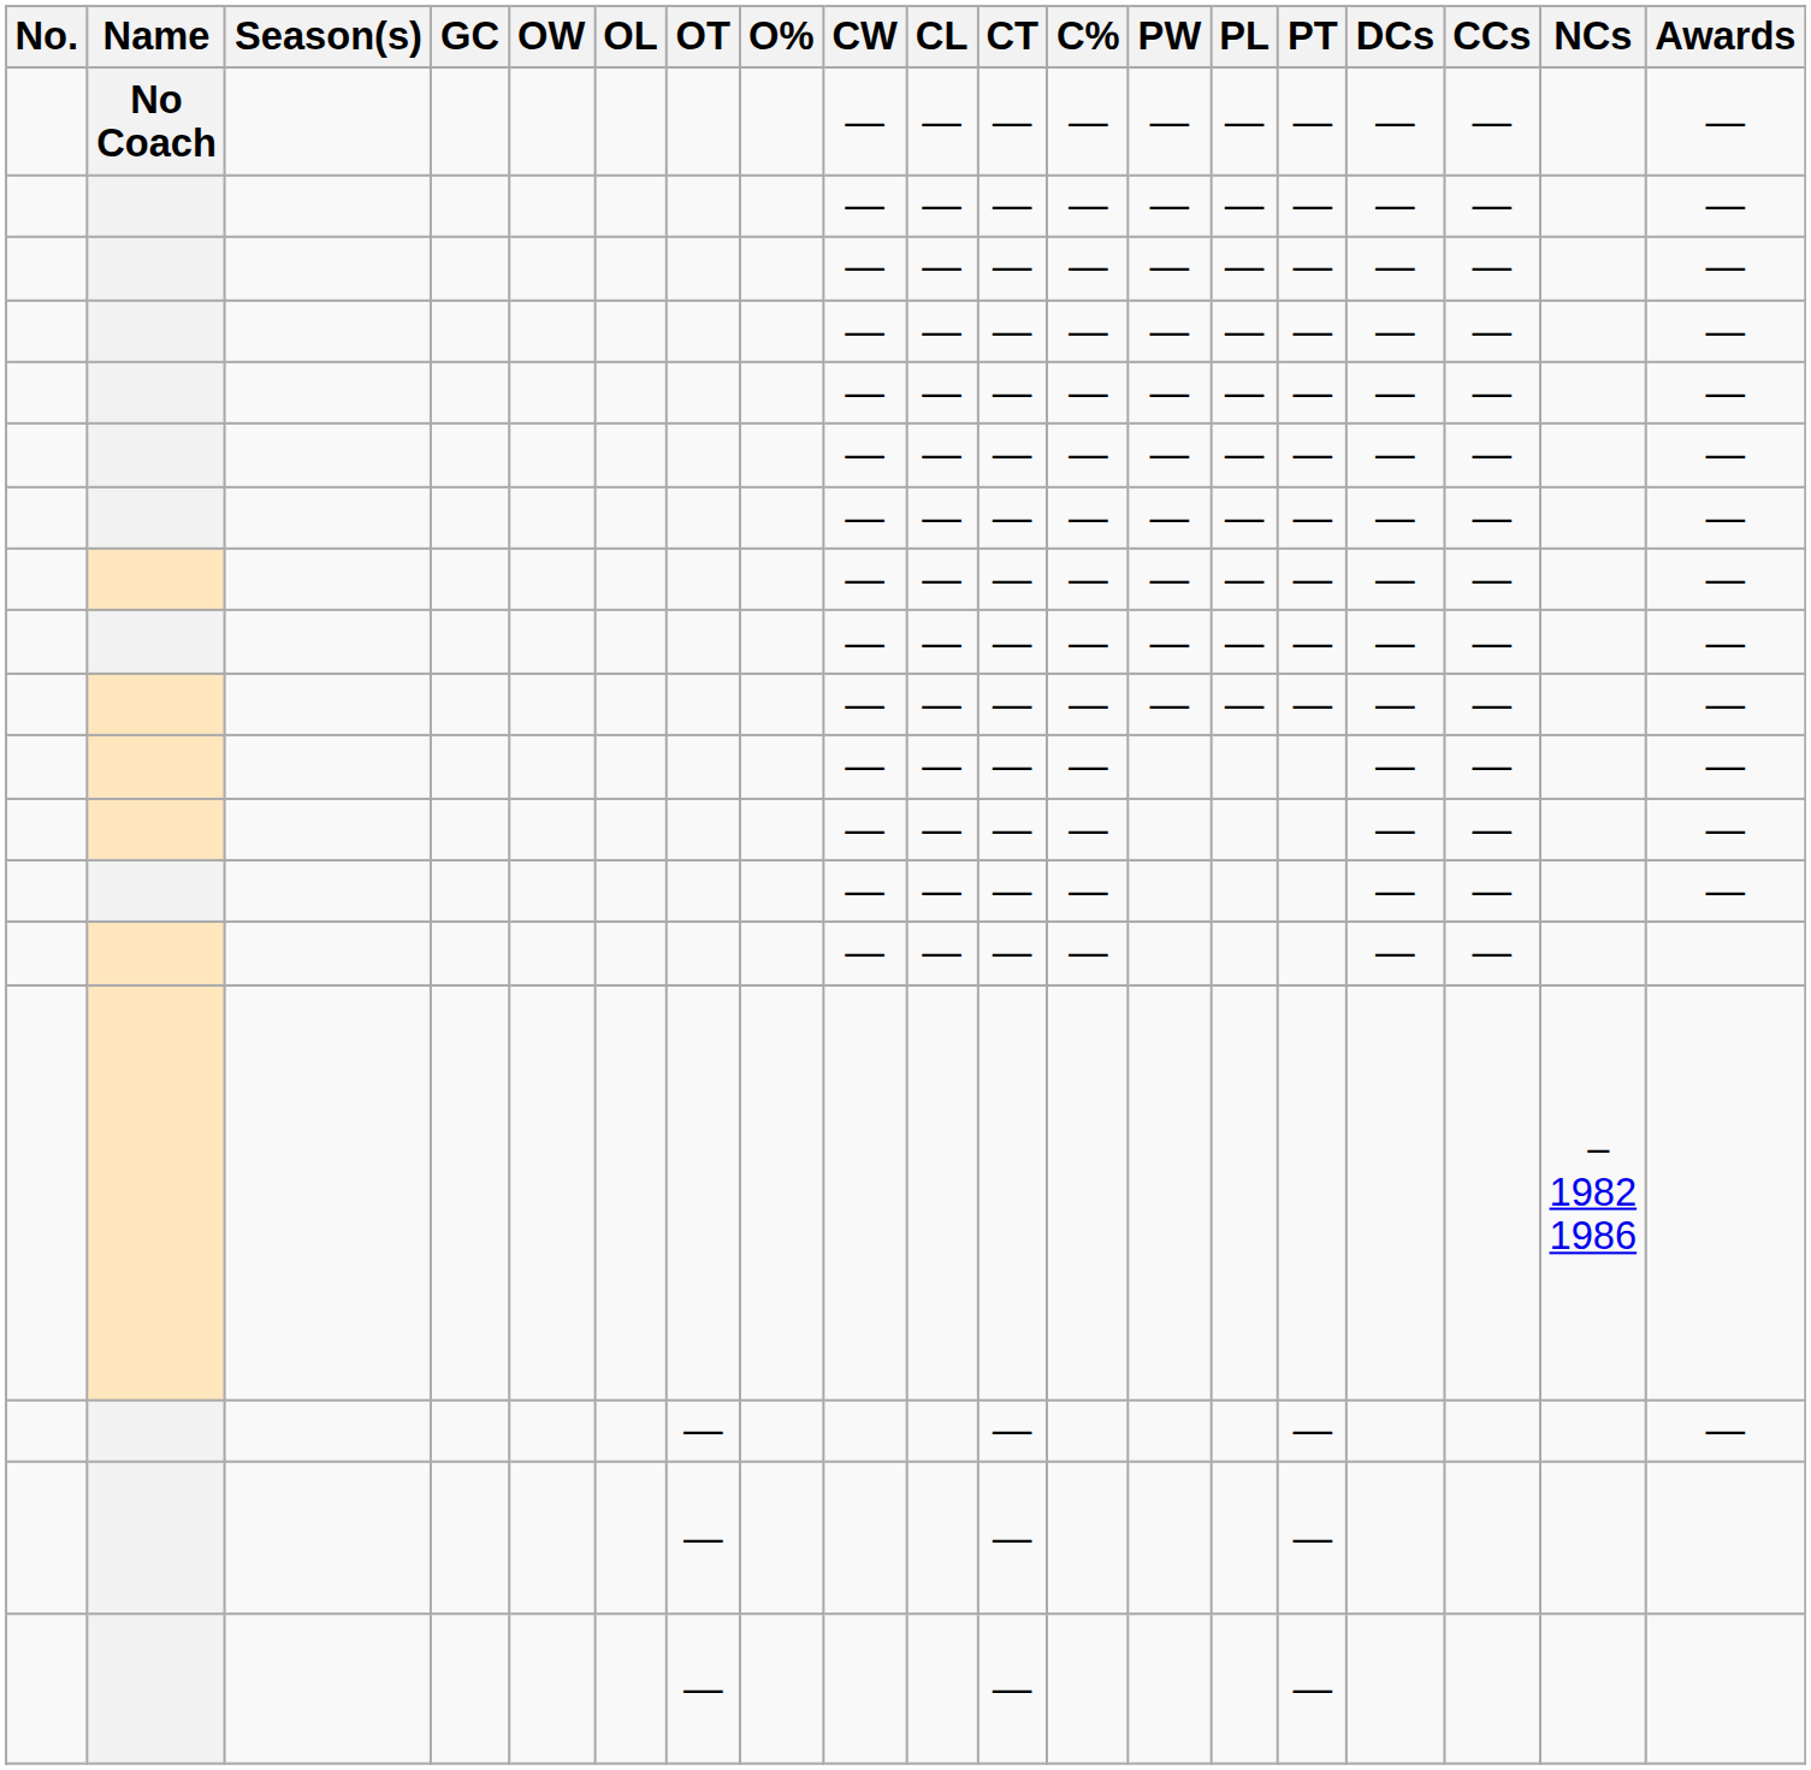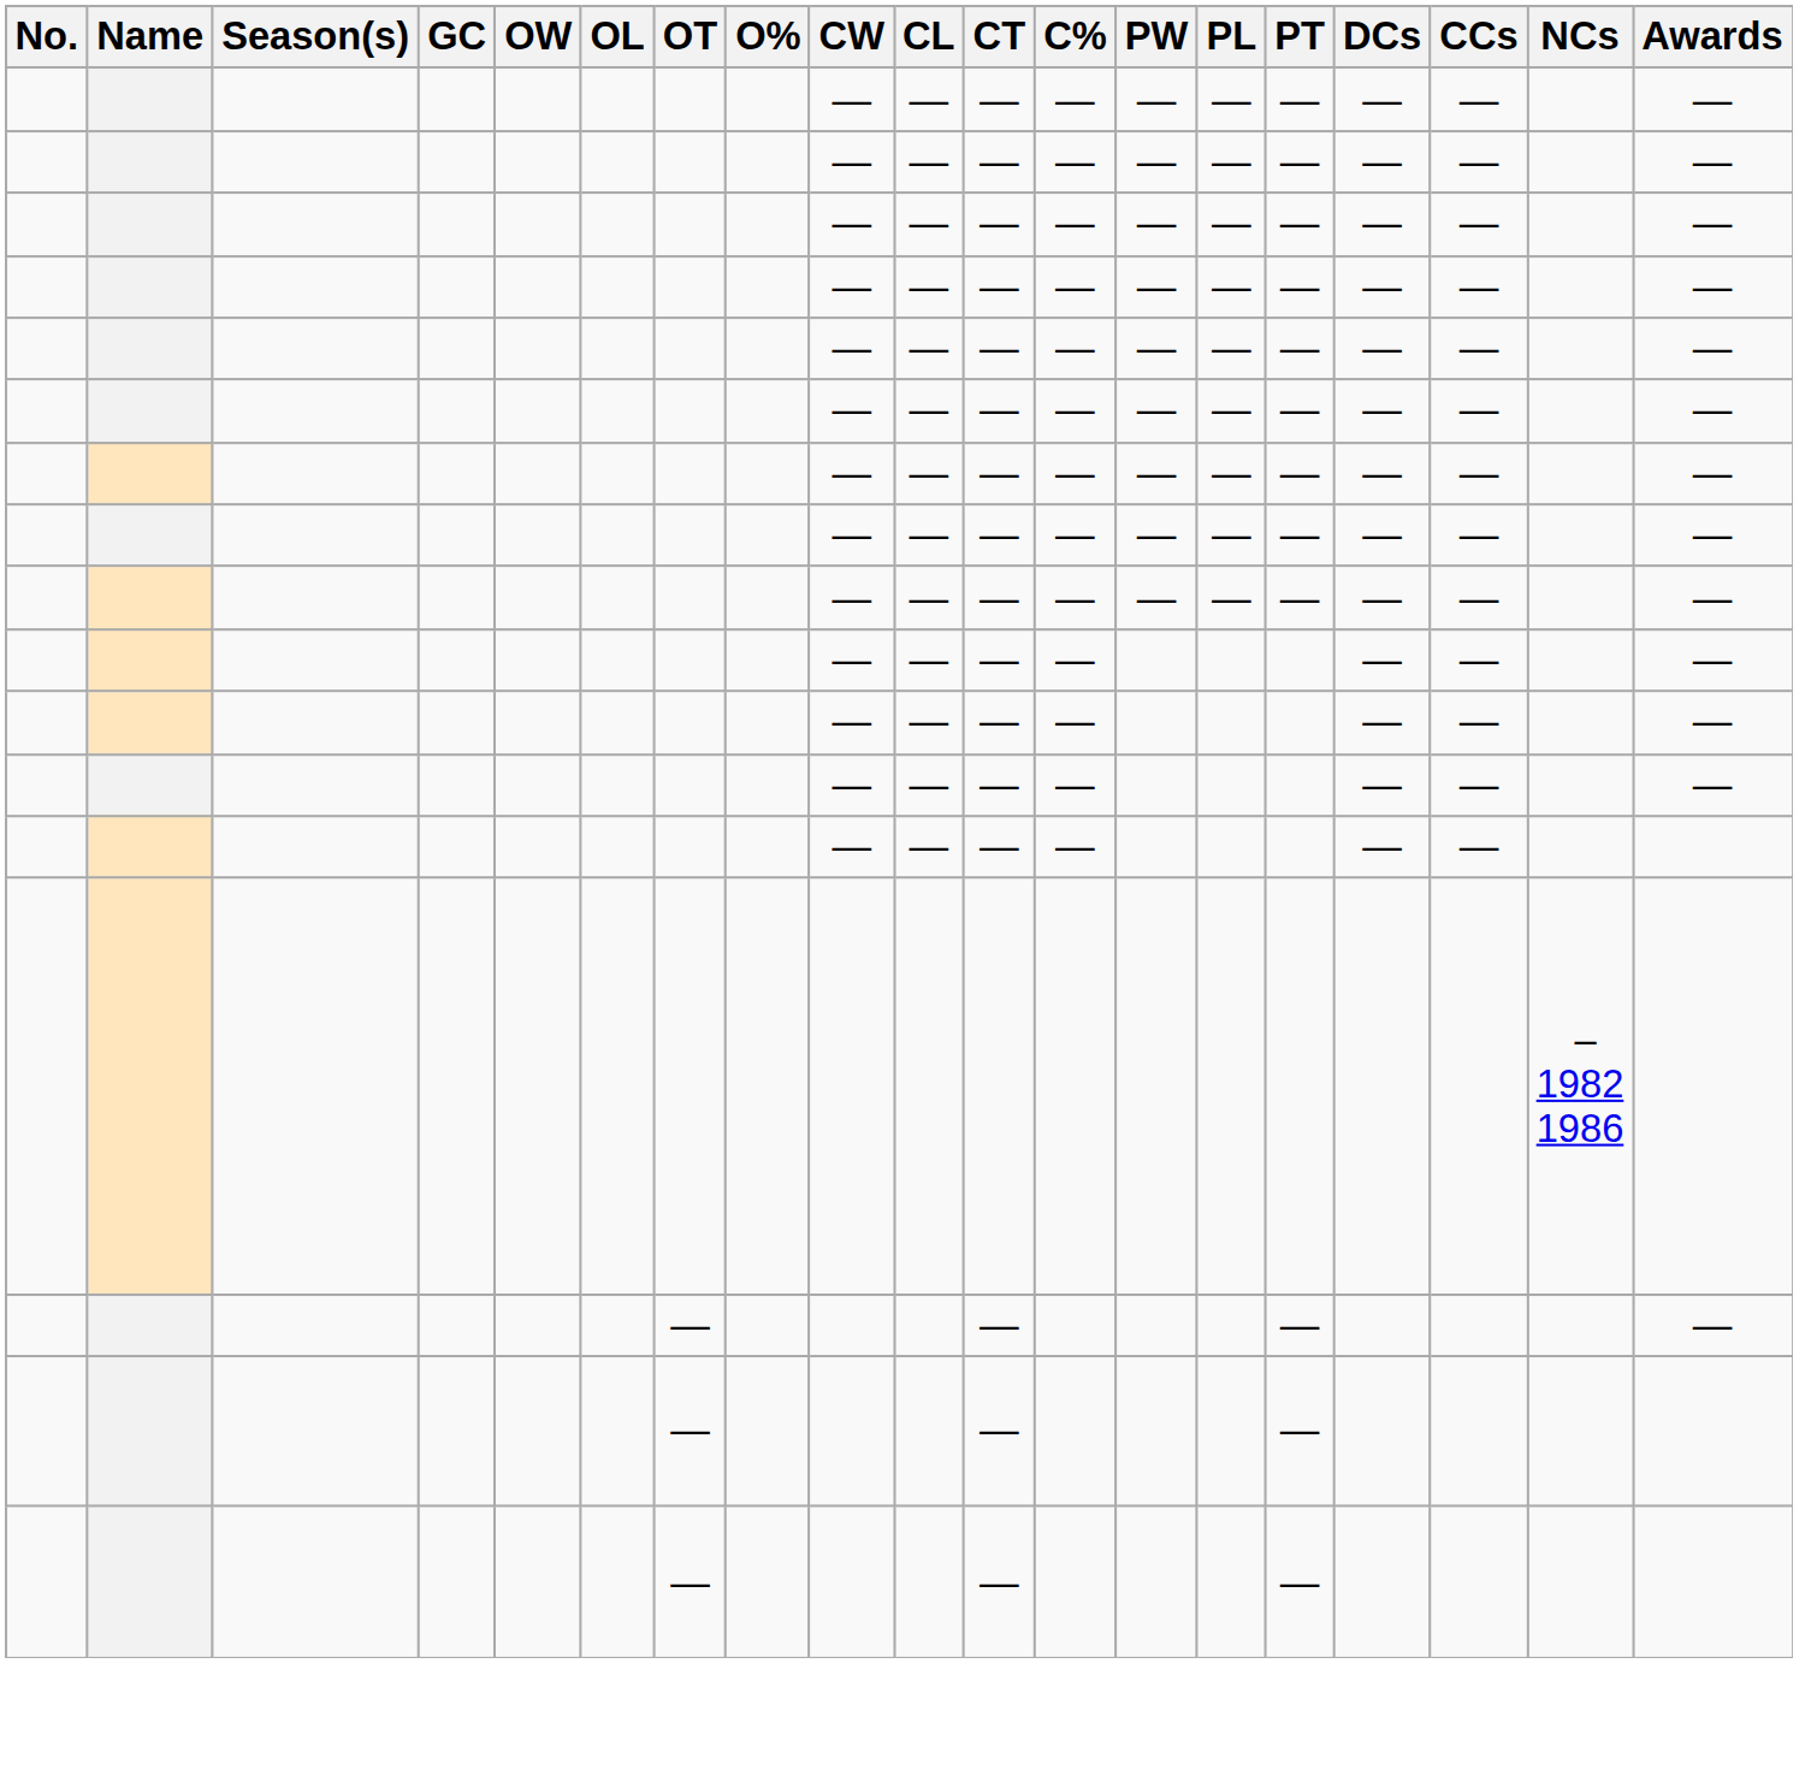- row: No Coach | — | — | — | — | — | — | — | — | — | —
